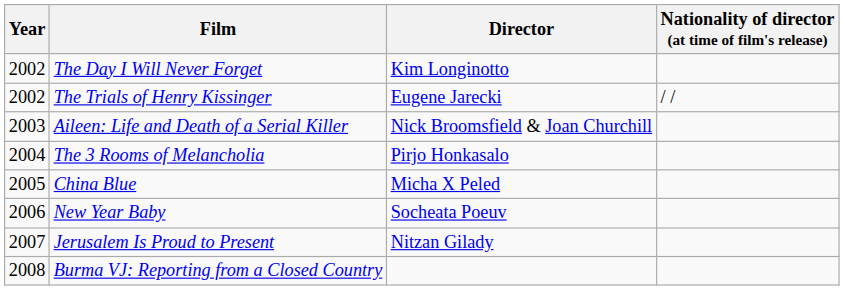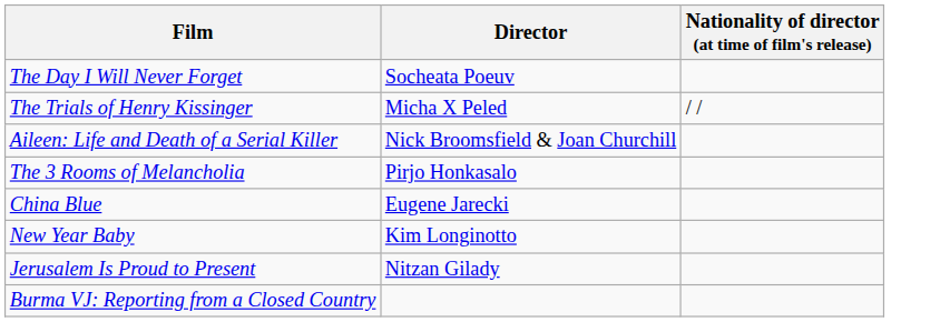- column: Year | 2002 | 2002 | 2003 | 2004 | 2005 | 2006 | 2007 | 2008
The Day I Will Never Forget | Director: Kim Longinotto -> Socheata Poeuv
The Trials of Henry Kissinger | Director: Eugene Jarecki -> Micha X Peled
China Blue | Director: Micha X Peled -> Eugene Jarecki
New Year Baby | Director: Socheata Poeuv -> Kim Longinotto
